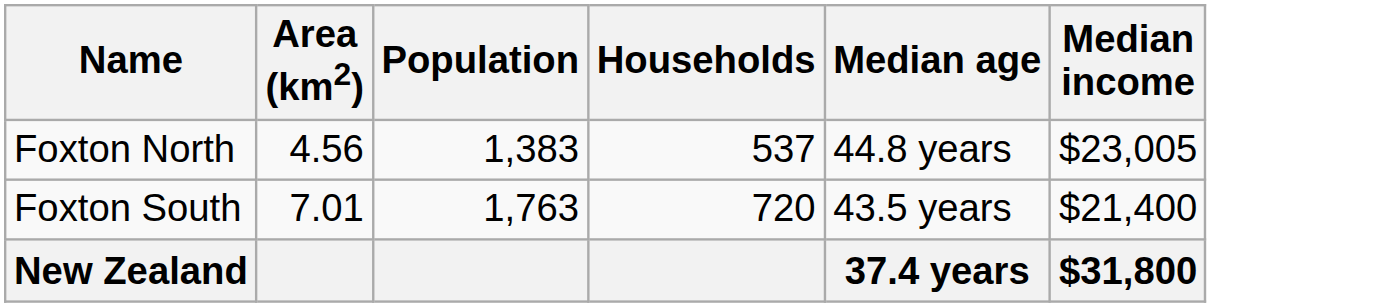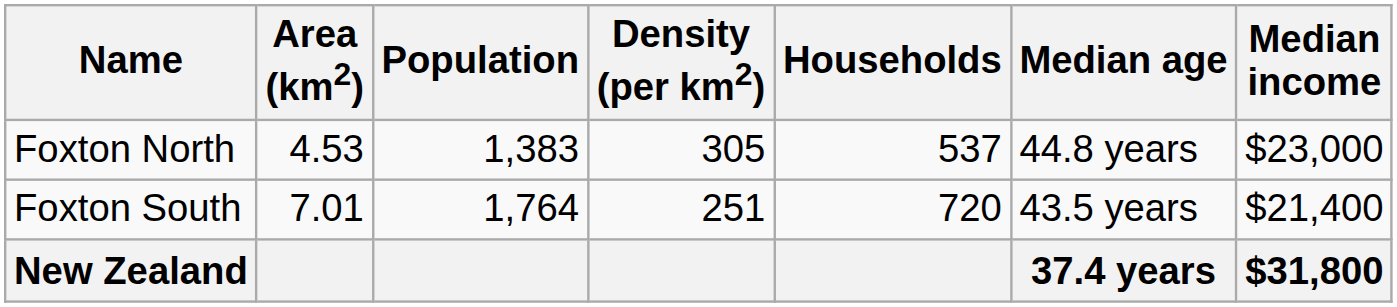+ column: Density (per km2) | 305 | 251
Foxton North | Area (km2): 4.56 -> 4.53
Foxton North | Median income: $23,005 -> $23,000
Foxton South | Population: 1,763 -> 1,764
